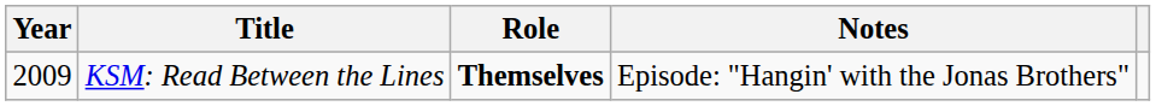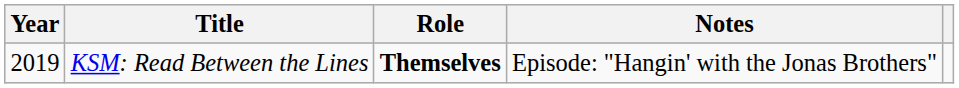KSM: Read Between the Lines | Year: 2009 -> 2019
